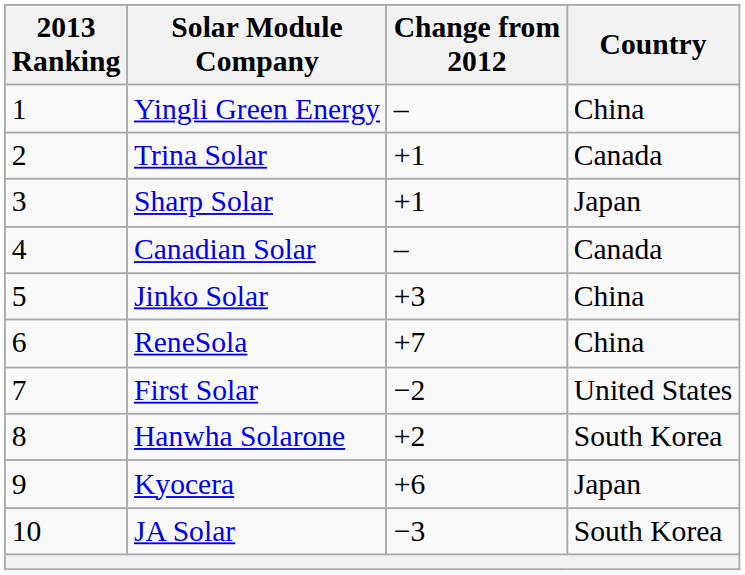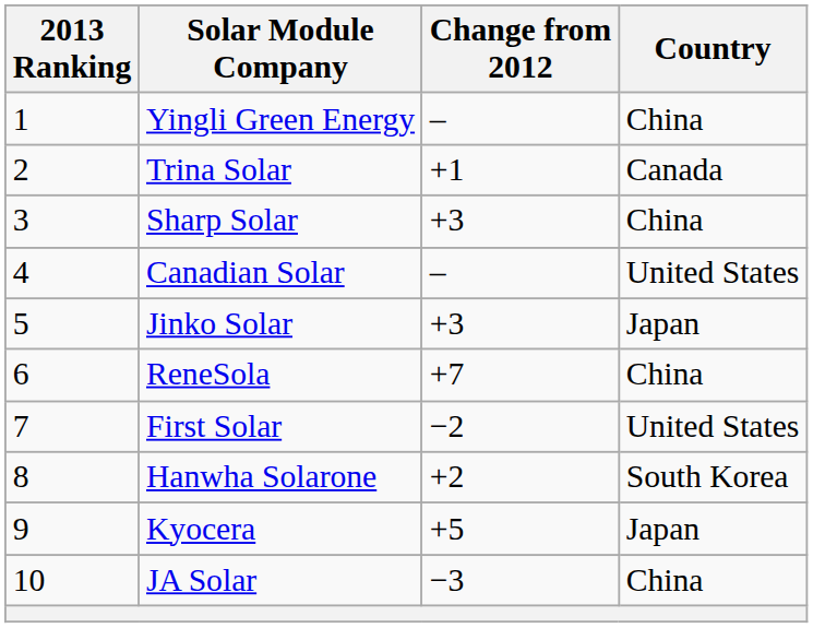Sharp Solar | Change from 2012: +1 -> +3
Sharp Solar | Country: Japan -> China
Canadian Solar | Country: Canada -> United States
Jinko Solar | Country: China -> Japan
Kyocera | Change from 2012: +6 -> +5
JA Solar | Country: South Korea -> China
